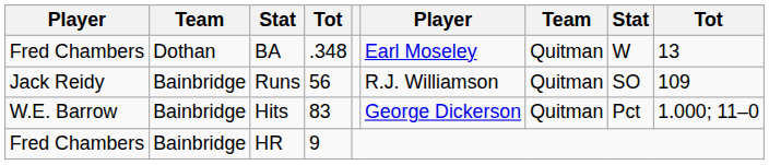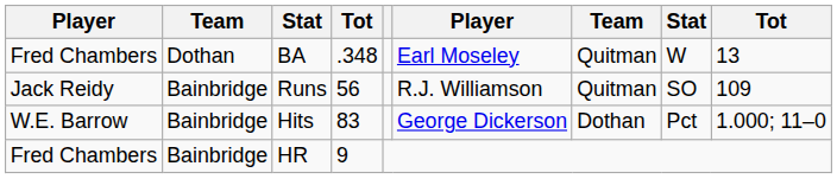Hits | column 7: Quitman -> Dothan
